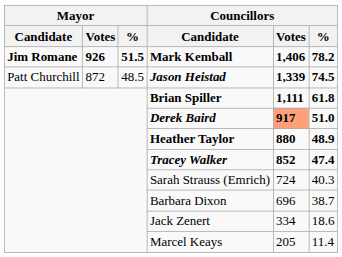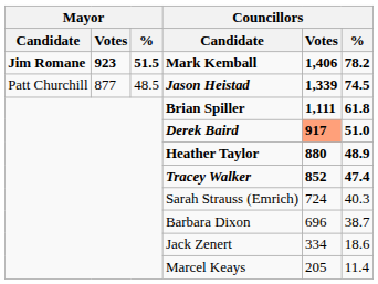Mark Kemball | Mayor / Votes: 926 -> 923
Jason Heistad | Mayor / Votes: 872 -> 877
